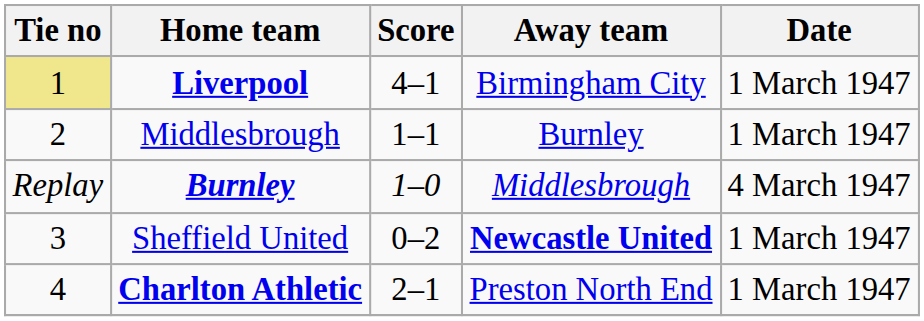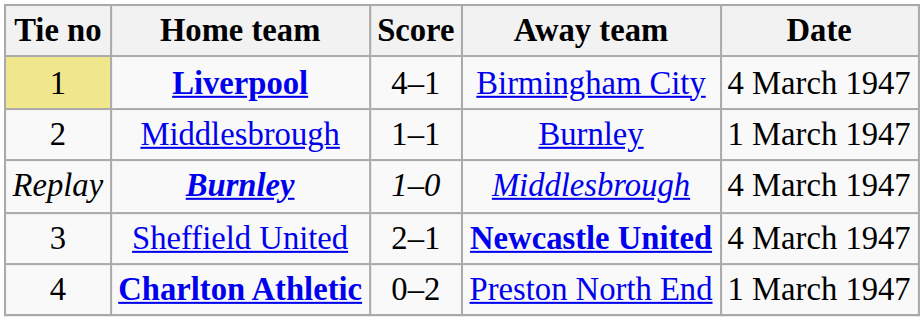Liverpool | Date: 1 March 1947 -> 4 March 1947
Sheffield United | Score: 0–2 -> 2–1
Sheffield United | Date: 1 March 1947 -> 4 March 1947
Charlton Athletic | Score: 2–1 -> 0–2
